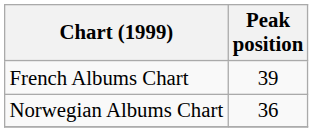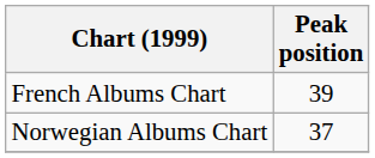Norwegian Albums Chart | Peak position: 36 -> 37
